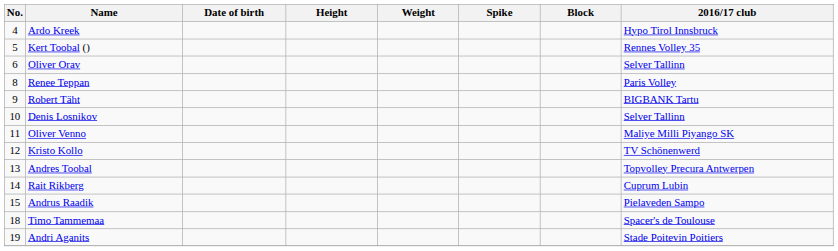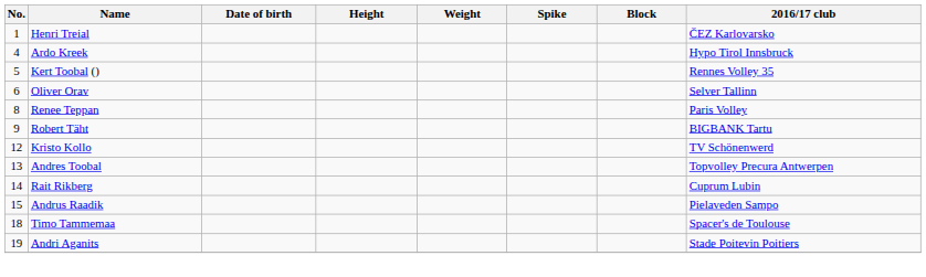+ row: 1 | Henri Treial | ČEZ Karlovarsko
- row: 10 | Denis Losnikov | Selver Tallinn
- row: 11 | Oliver Venno | Maliye Milli Piyango SK
